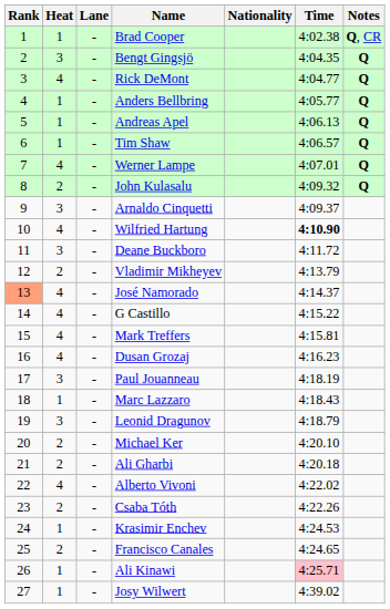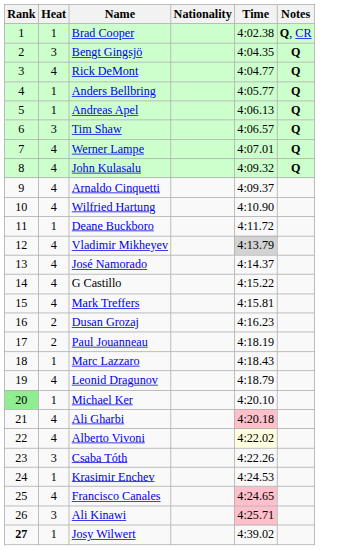- column: Lane | - | - | - | - | - | - | - | - | - | - | - | - | - | - | - | - | - | - | - | - | - | - | - | - | - | - | -
Tim Shaw | Heat: 1 -> 3
John Kulasalu | Heat: 2 -> 4
Arnaldo Cinquetti | Heat: 3 -> 4
Wilfried Hartung | Time: bold -> normal
Deane Buckboro | Heat: 3 -> 1
Vladimir Mikheyev | Heat: 2 -> 4
Vladimir Mikheyev | Time: no background -> lightgrey background
José Namorado | Rank: lightsalmon background -> no background
Dusan Grozaj | Heat: 4 -> 2
Paul Jouanneau | Heat: 3 -> 2
Leonid Dragunov | Heat: 3 -> 4
Michael Ker | Rank: no background -> lightgreen background
Michael Ker | Heat: 2 -> 1
Ali Gharbi | Heat: 2 -> 4
Ali Gharbi | Time: no background -> pink background
Alberto Vivoni | Time: no background -> lightyellow background
Csaba Tóth | Heat: 2 -> 3
Francisco Canales | Heat: 2 -> 4
Francisco Canales | Time: no background -> pink background
Ali Kinawi | Heat: 1 -> 3
Josy Wilwert | Rank: normal -> bold
